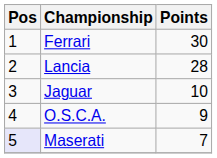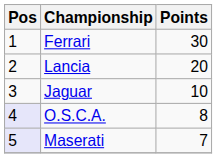Lancia | Points: 28 -> 20
O.S.C.A. | Pos: no background -> lavender background
O.S.C.A. | Points: 9 -> 8
